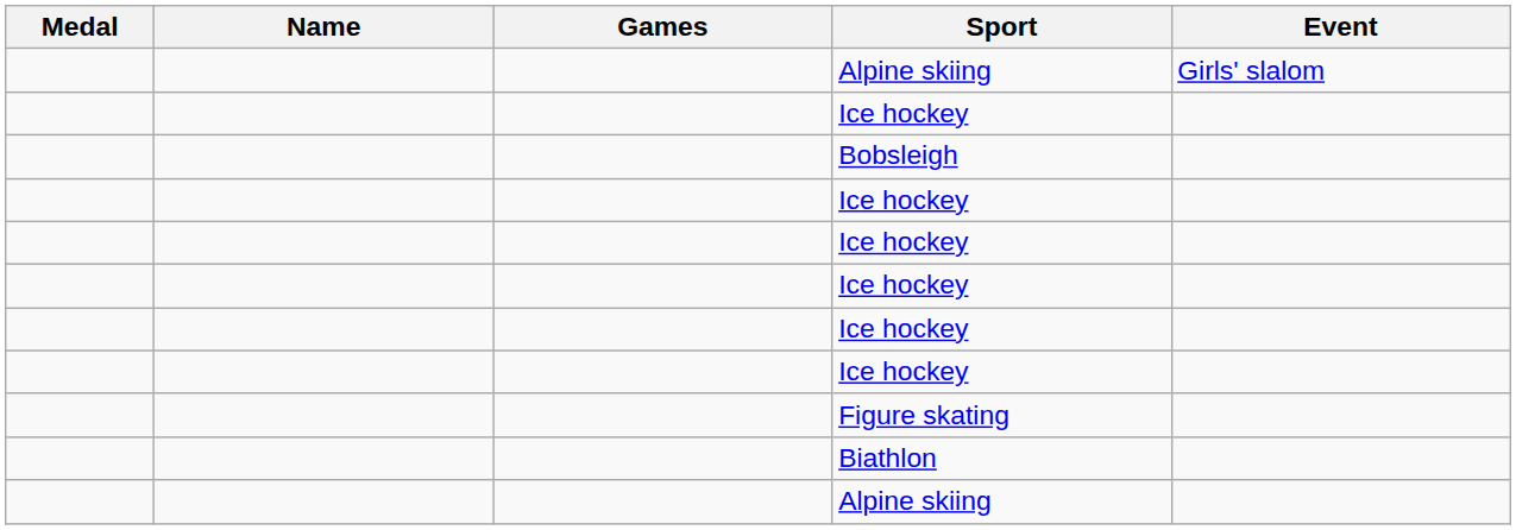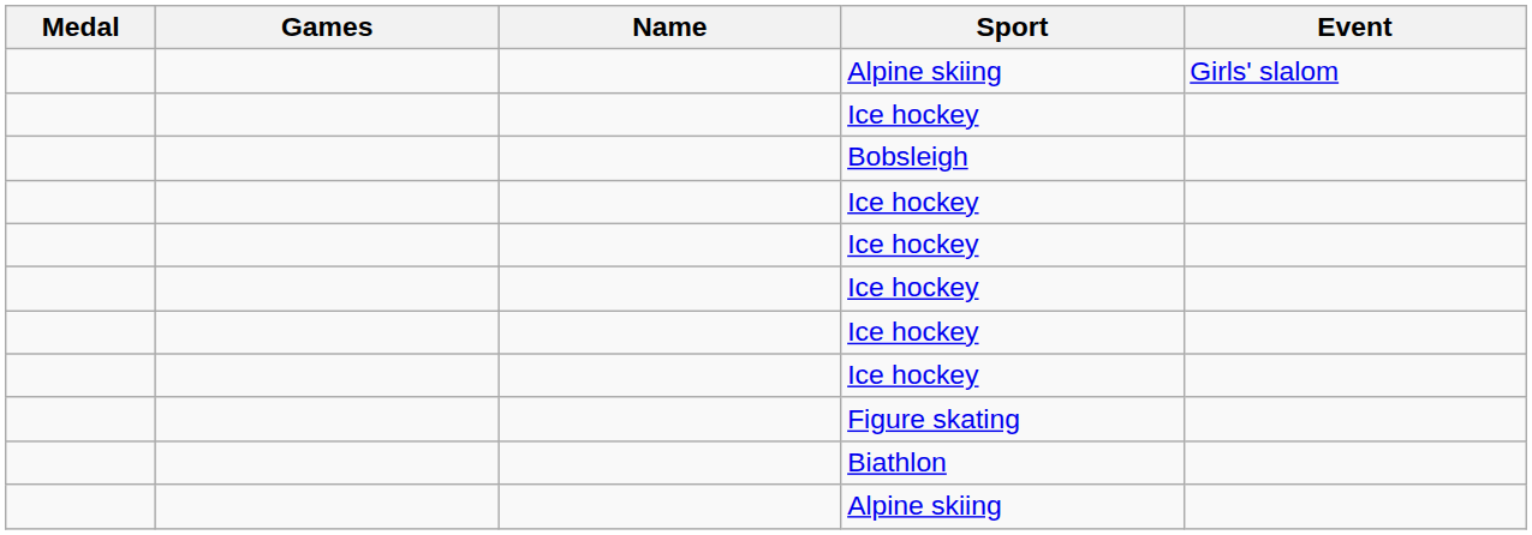columns swapped: Name <-> Games
